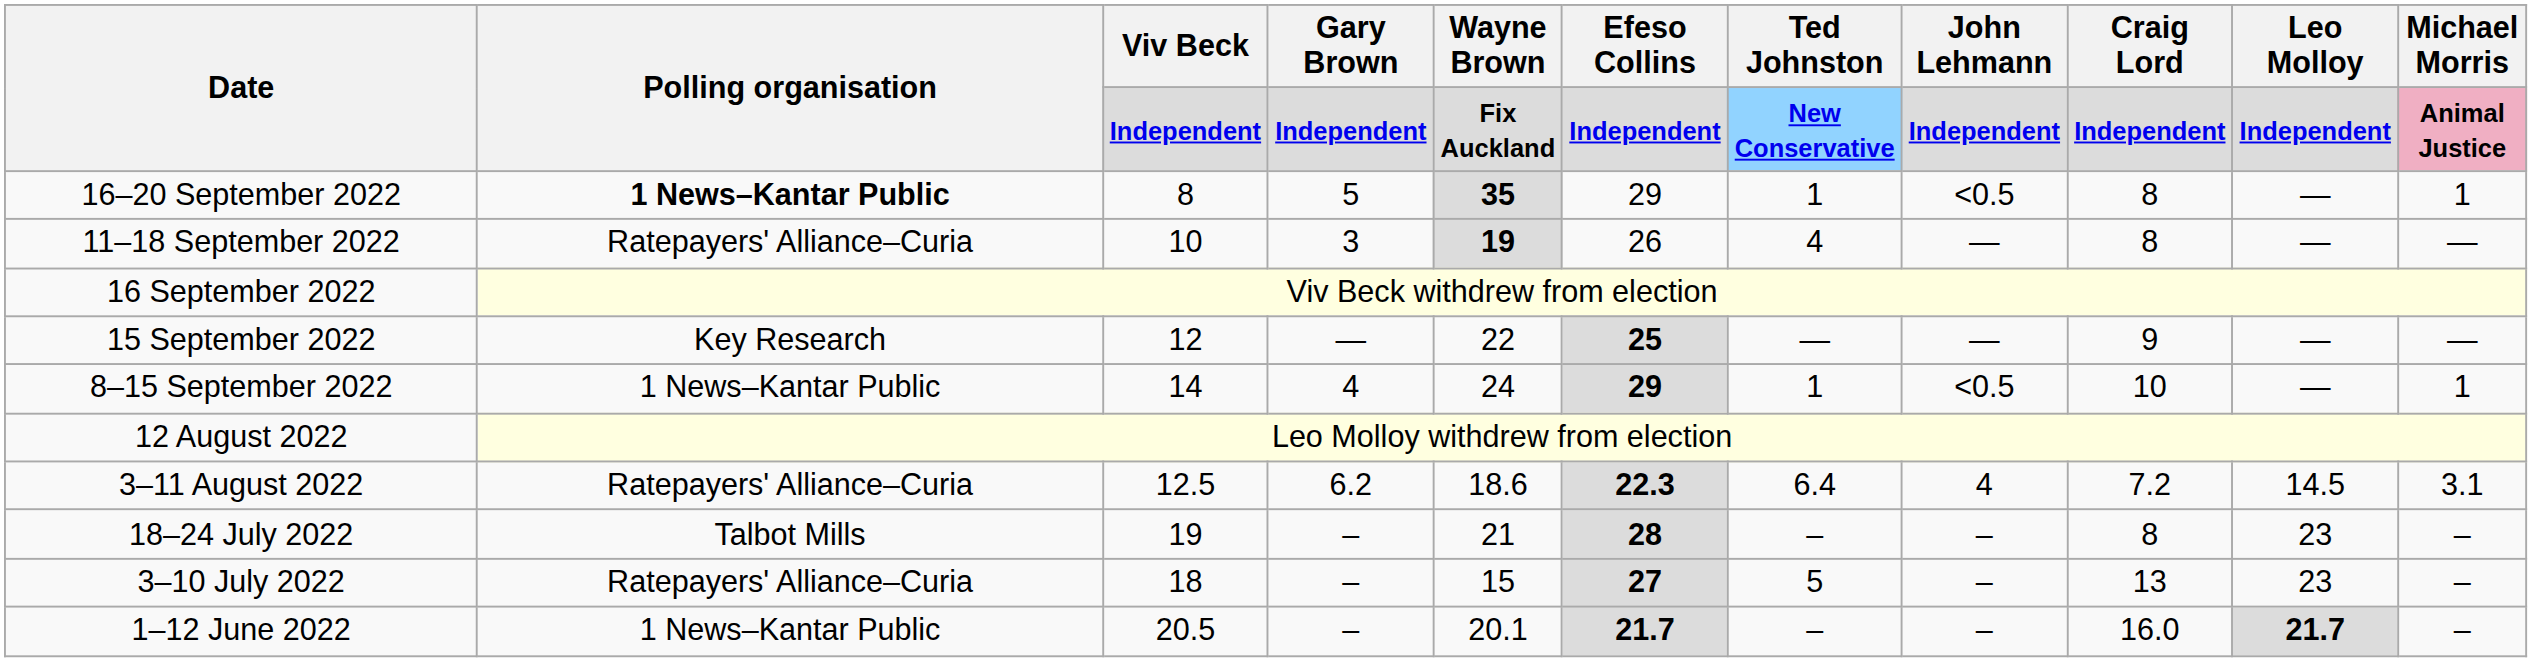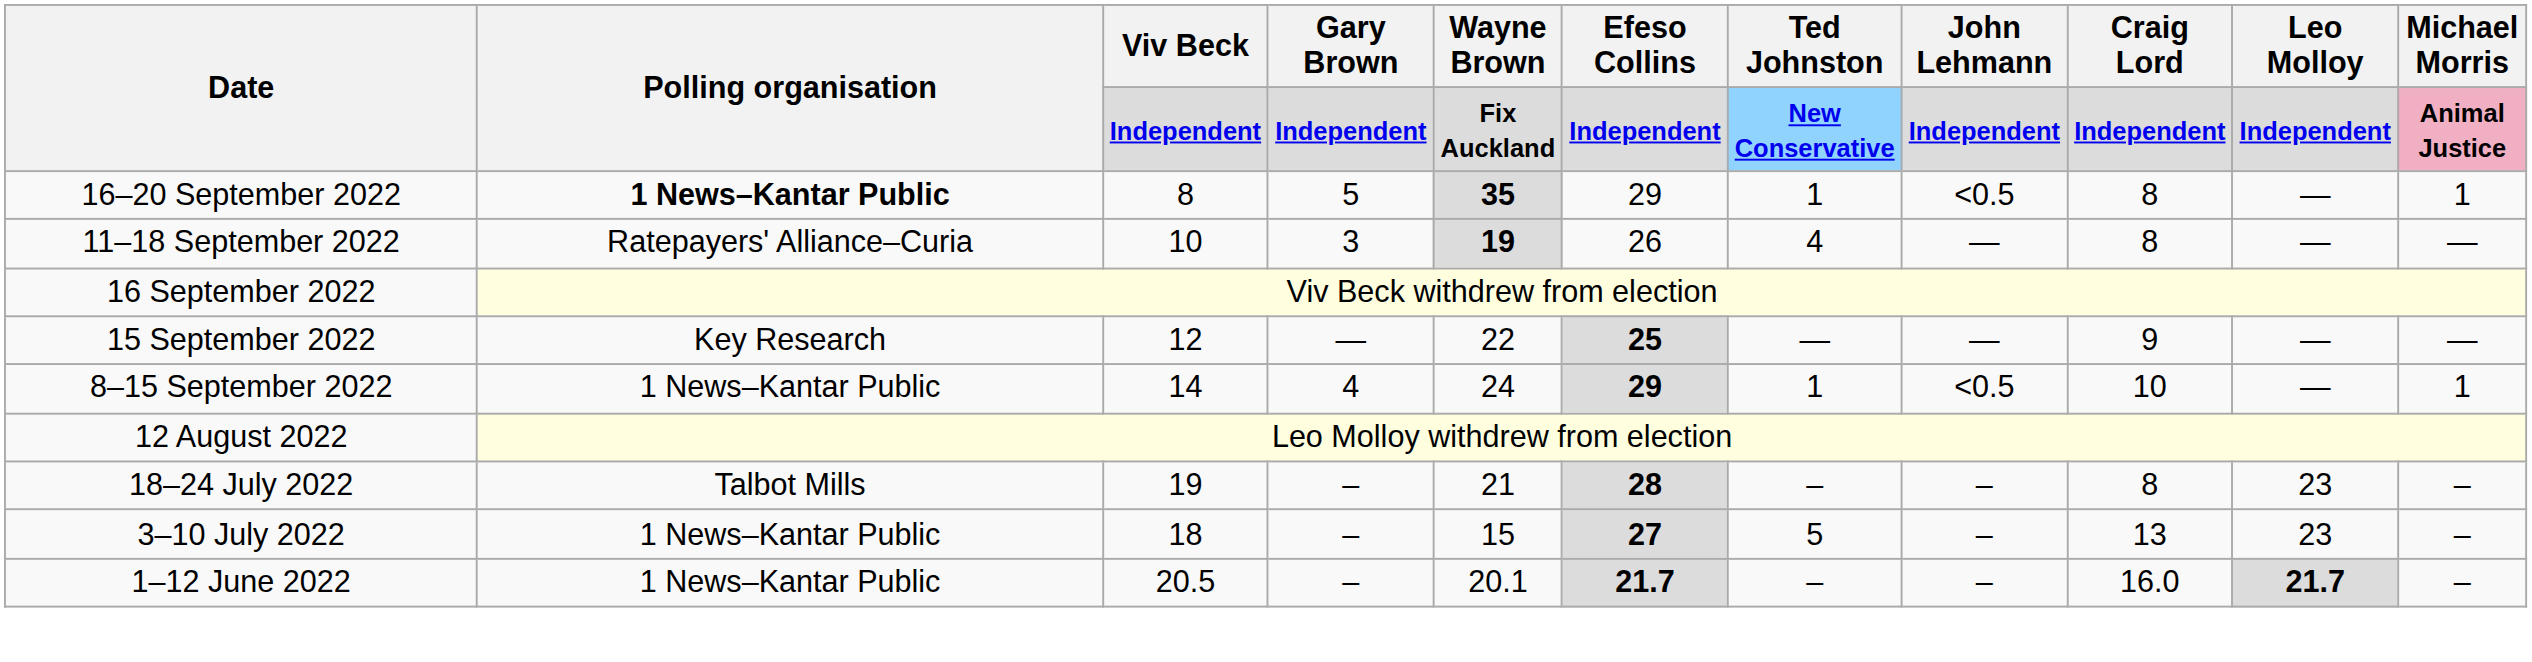- row: 3–11 August 2022 | Ratepayers' Alliance–Curia | 12.5 | 6.2 | 18.6 | 22.3 | 6.4 | 4 | 7.2 | 14.5 | 3.1
3–10 July 2022 | Polling organisation: Ratepayers' Alliance–Curia -> 1 News–Kantar Public
